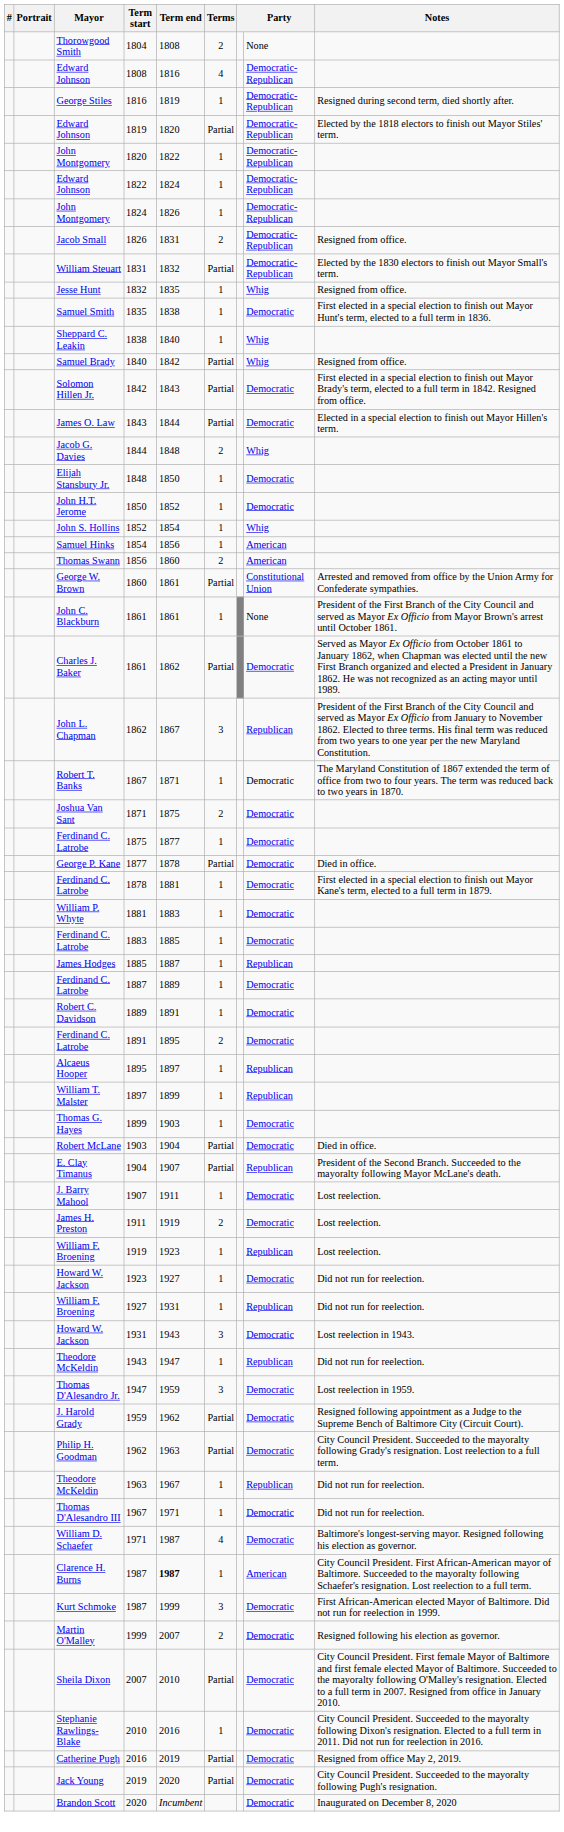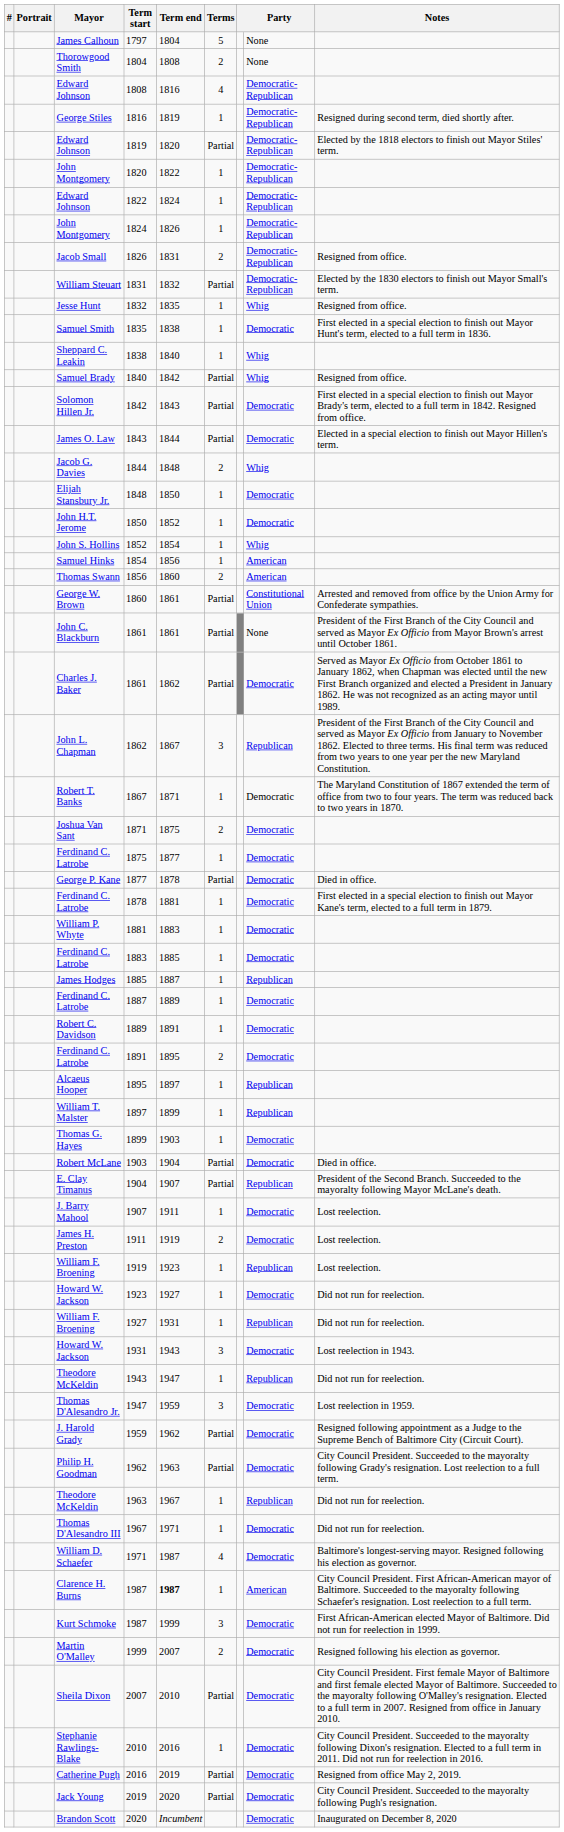+ row: James Calhoun | 1797 | 1804 | 5 | None
John C. Blackburn / 1861 | Terms: 1 -> Partial
